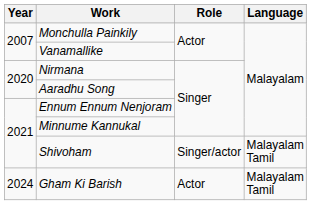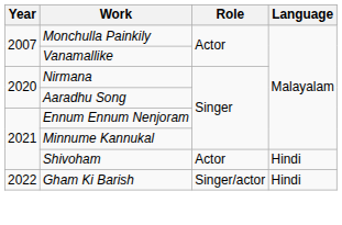Shivoham | Role: Singer/actor -> Actor
Shivoham | Language: Malayalam Tamil -> Hindi
Gham Ki Barish | Year: 2024 -> 2022
Gham Ki Barish | Role: Actor -> Singer/actor
Gham Ki Barish | Language: Malayalam Tamil -> Hindi
